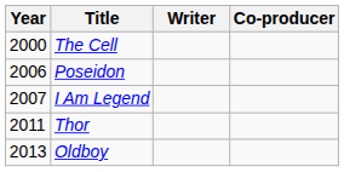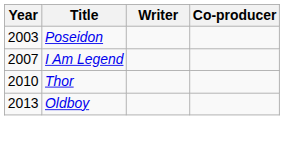- row: 2000 | The Cell
Poseidon | Year: 2006 -> 2003
Thor | Year: 2011 -> 2010
